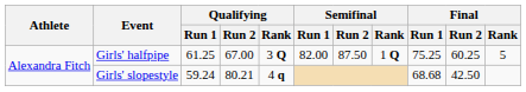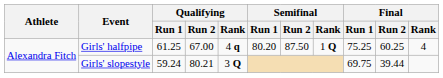Girls' halfpipe | Qualifying / Rank: 3 Q -> 4 q
Girls' halfpipe | Semifinal / Run 1: 82.00 -> 80.20
Girls' halfpipe | Final / Rank: 5 -> 4
Girls' slopestyle | Qualifying / Rank: 4 q -> 3 Q
Girls' slopestyle | Final / Run 1: 68.68 -> 69.75
Girls' slopestyle | Final / Run 2: 42.50 -> 39.44
